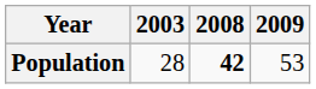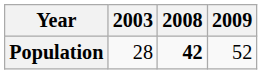Population | 2009: 53 -> 52
